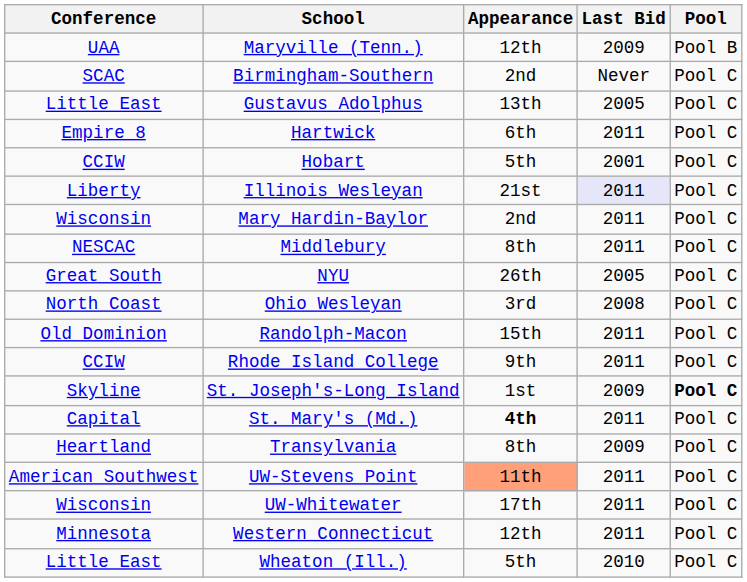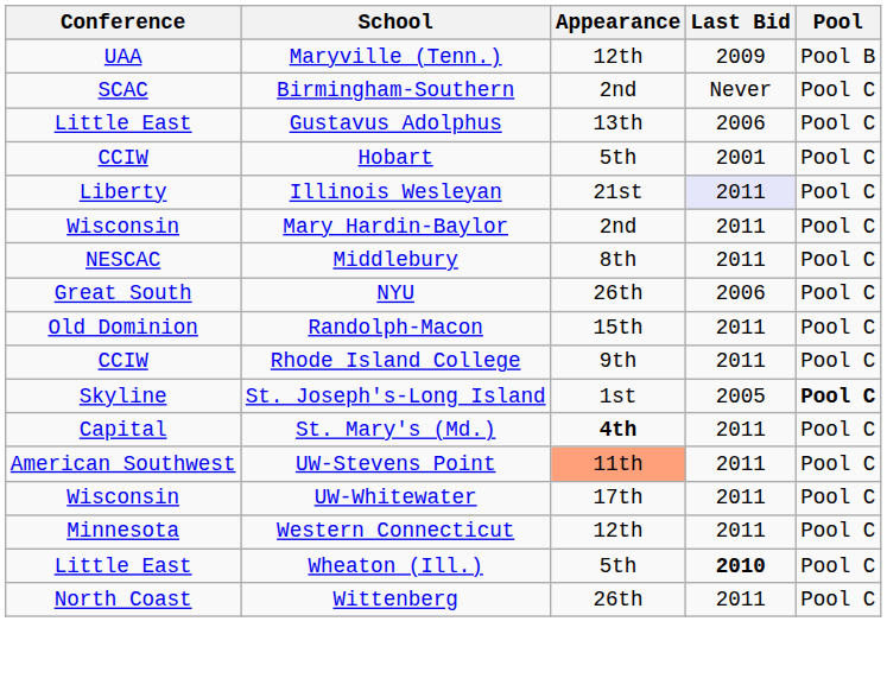Gustavus Adolphus | Last Bid: 2005 -> 2006
- row: Empire 8 | Hartwick | 6th | 2011 | Pool C
NYU | Last Bid: 2005 -> 2006
- row: North Coast | Ohio Wesleyan | 3rd | 2008 | Pool C
St. Joseph's-Long Island | Last Bid: 2009 -> 2005
- row: Heartland | Transylvania | 8th | 2009 | Pool C
Wheaton (Ill.) | Last Bid: normal -> bold
+ row: North Coast | Wittenberg | 26th | 2011 | Pool C
